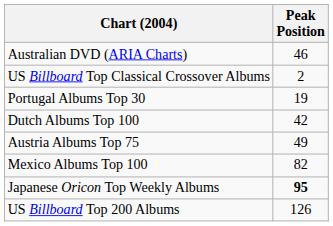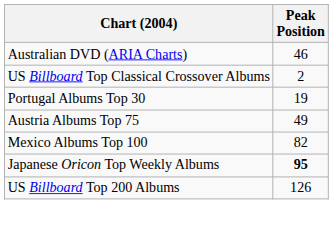- row: Dutch Albums Top 100 | 42
